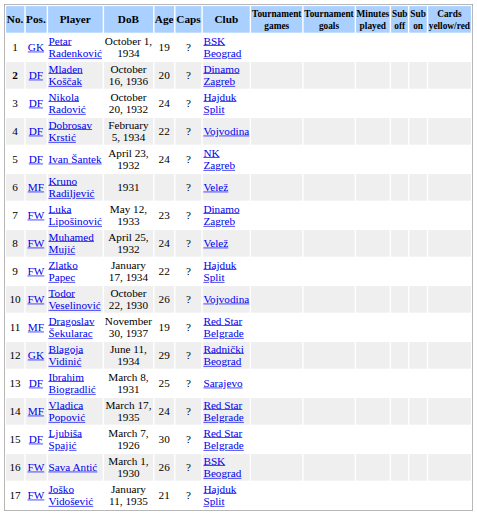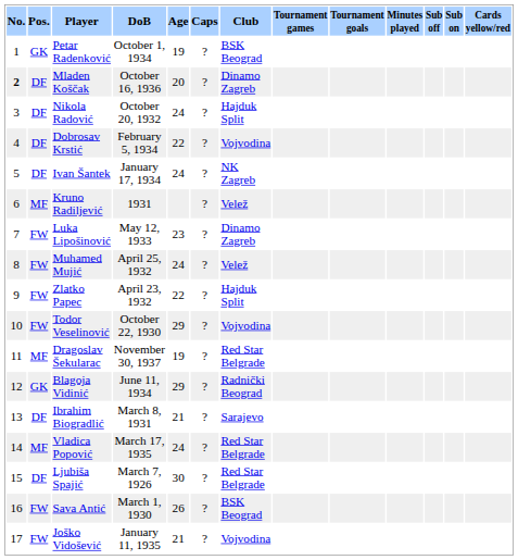Ivan Šantek | DoB: April 23, 1932 -> January 17, 1934
Zlatko Papec | DoB: January 17, 1934 -> April 23, 1932
Todor Veselinović | Age: 26 -> 29
Ibrahim Biogradlić | Age: 25 -> 21
Joško Vidošević | Club: Hajduk Split -> Vojvodina
